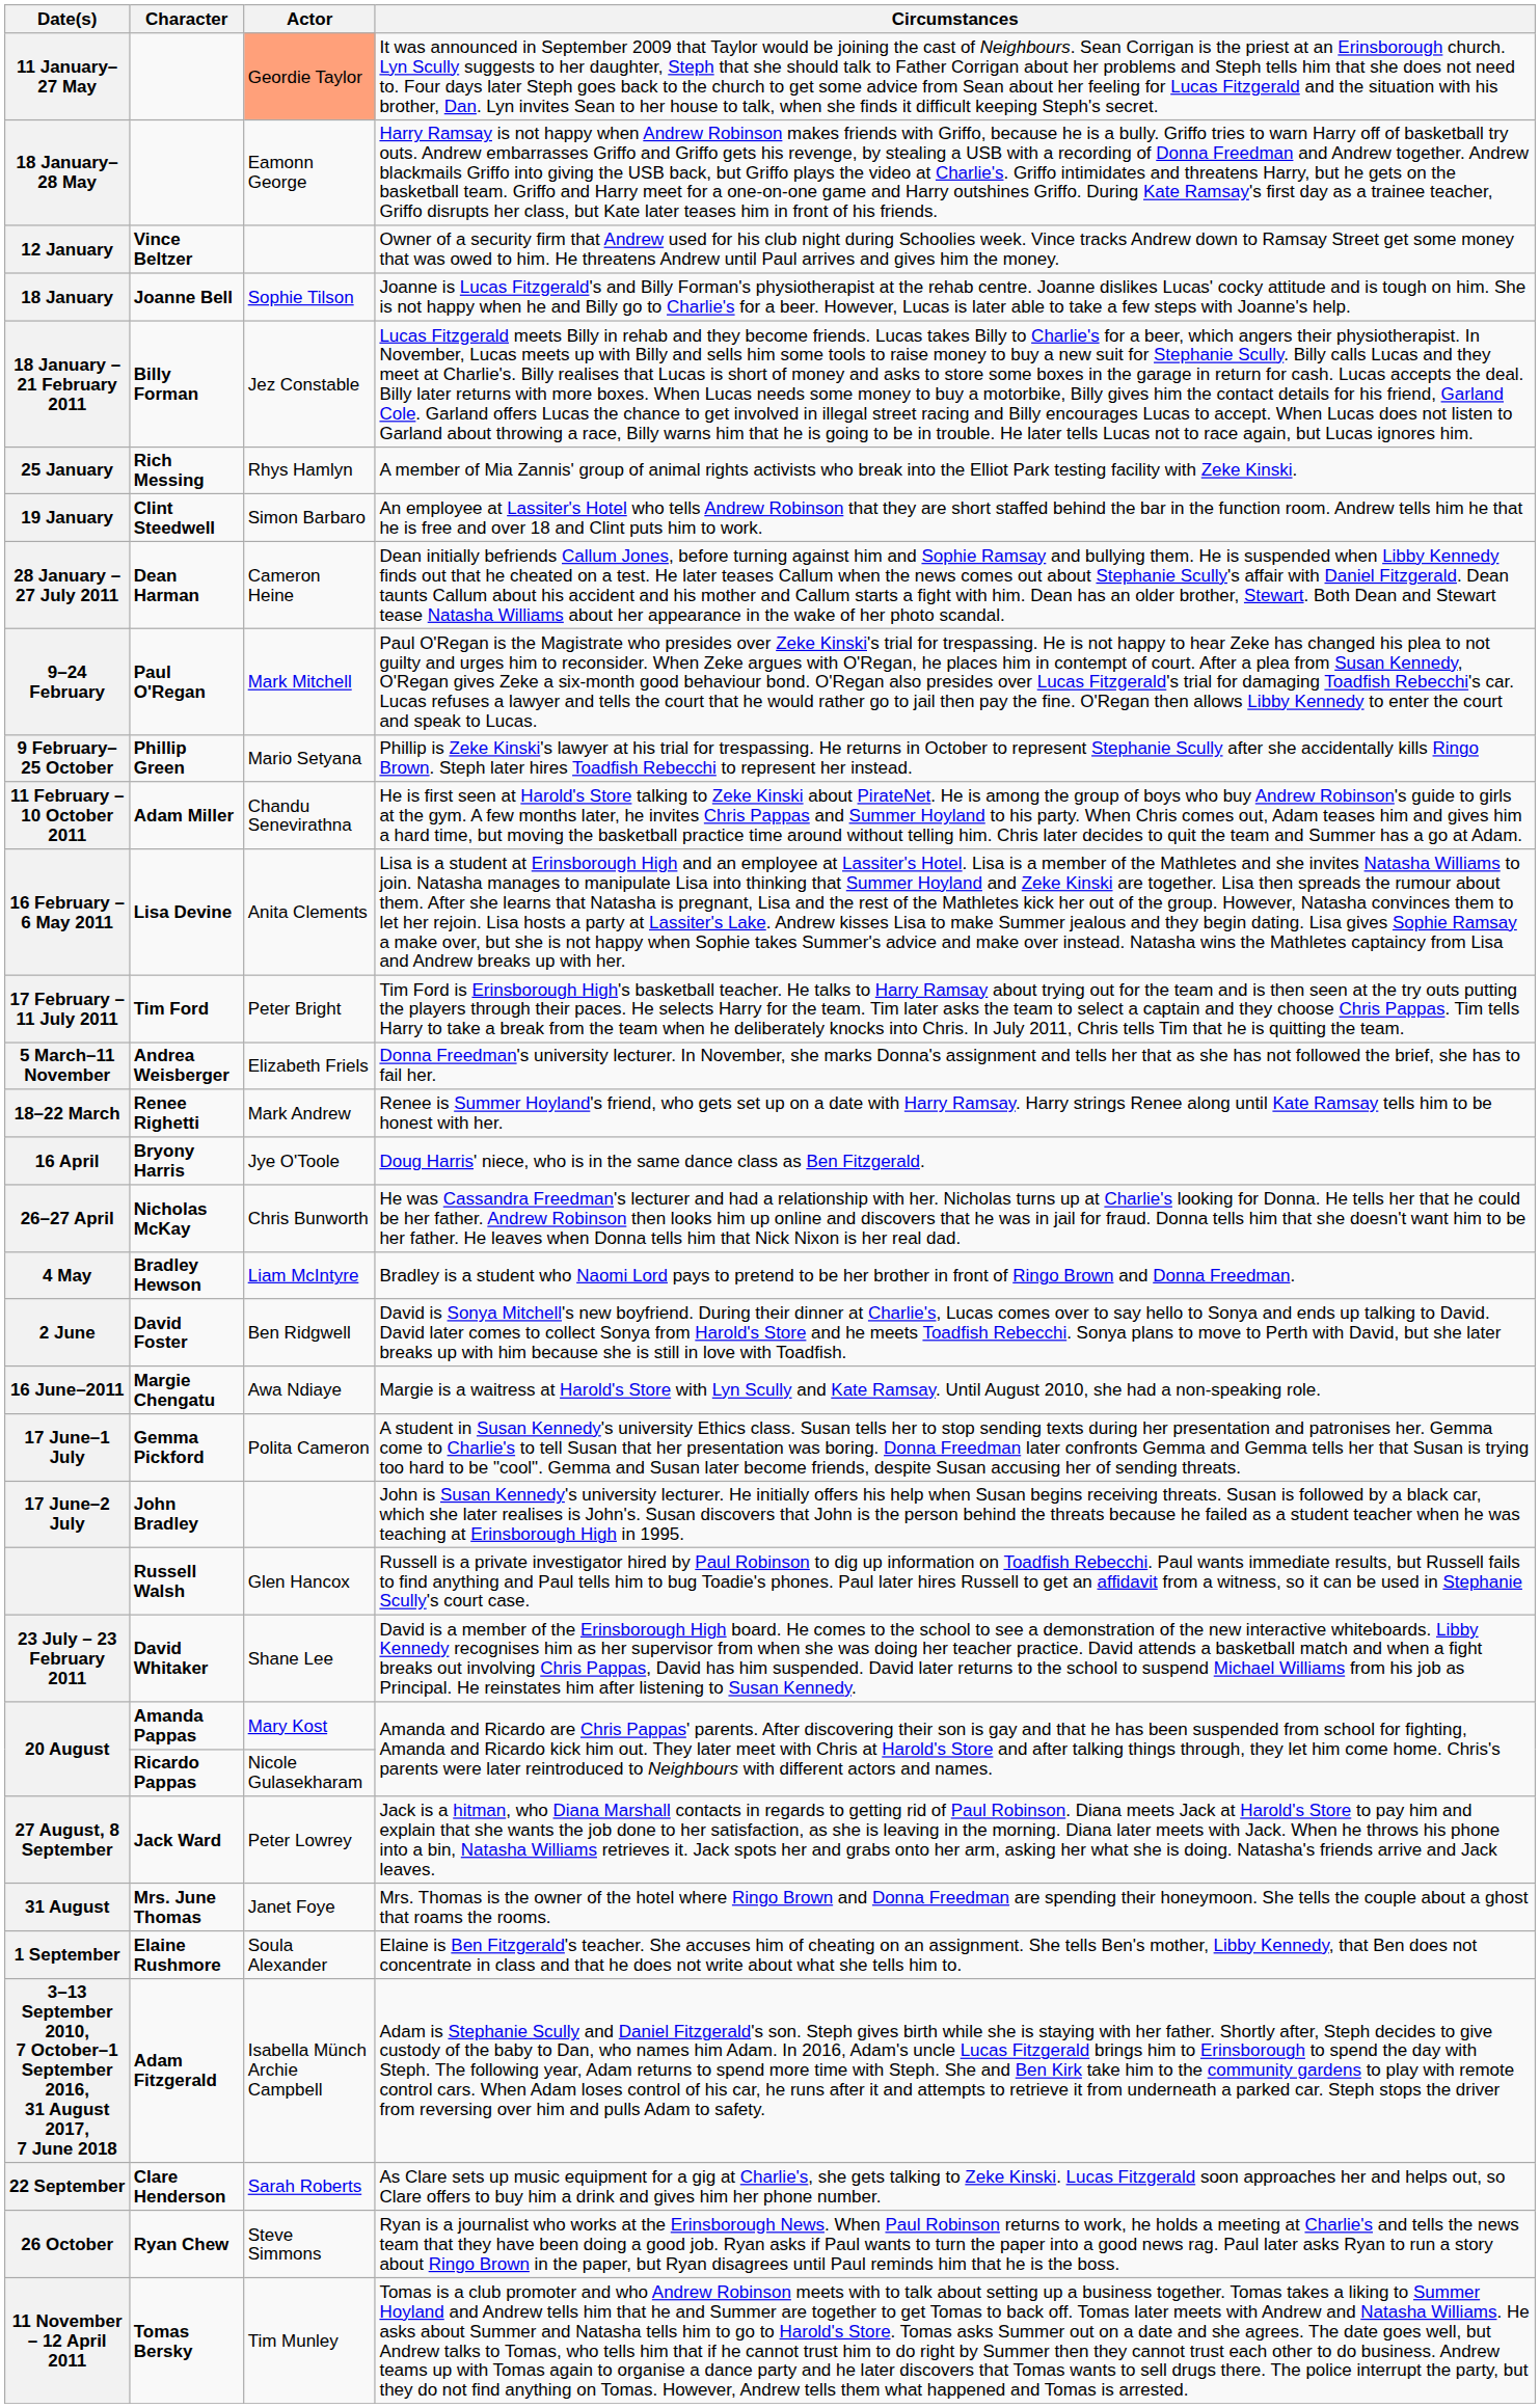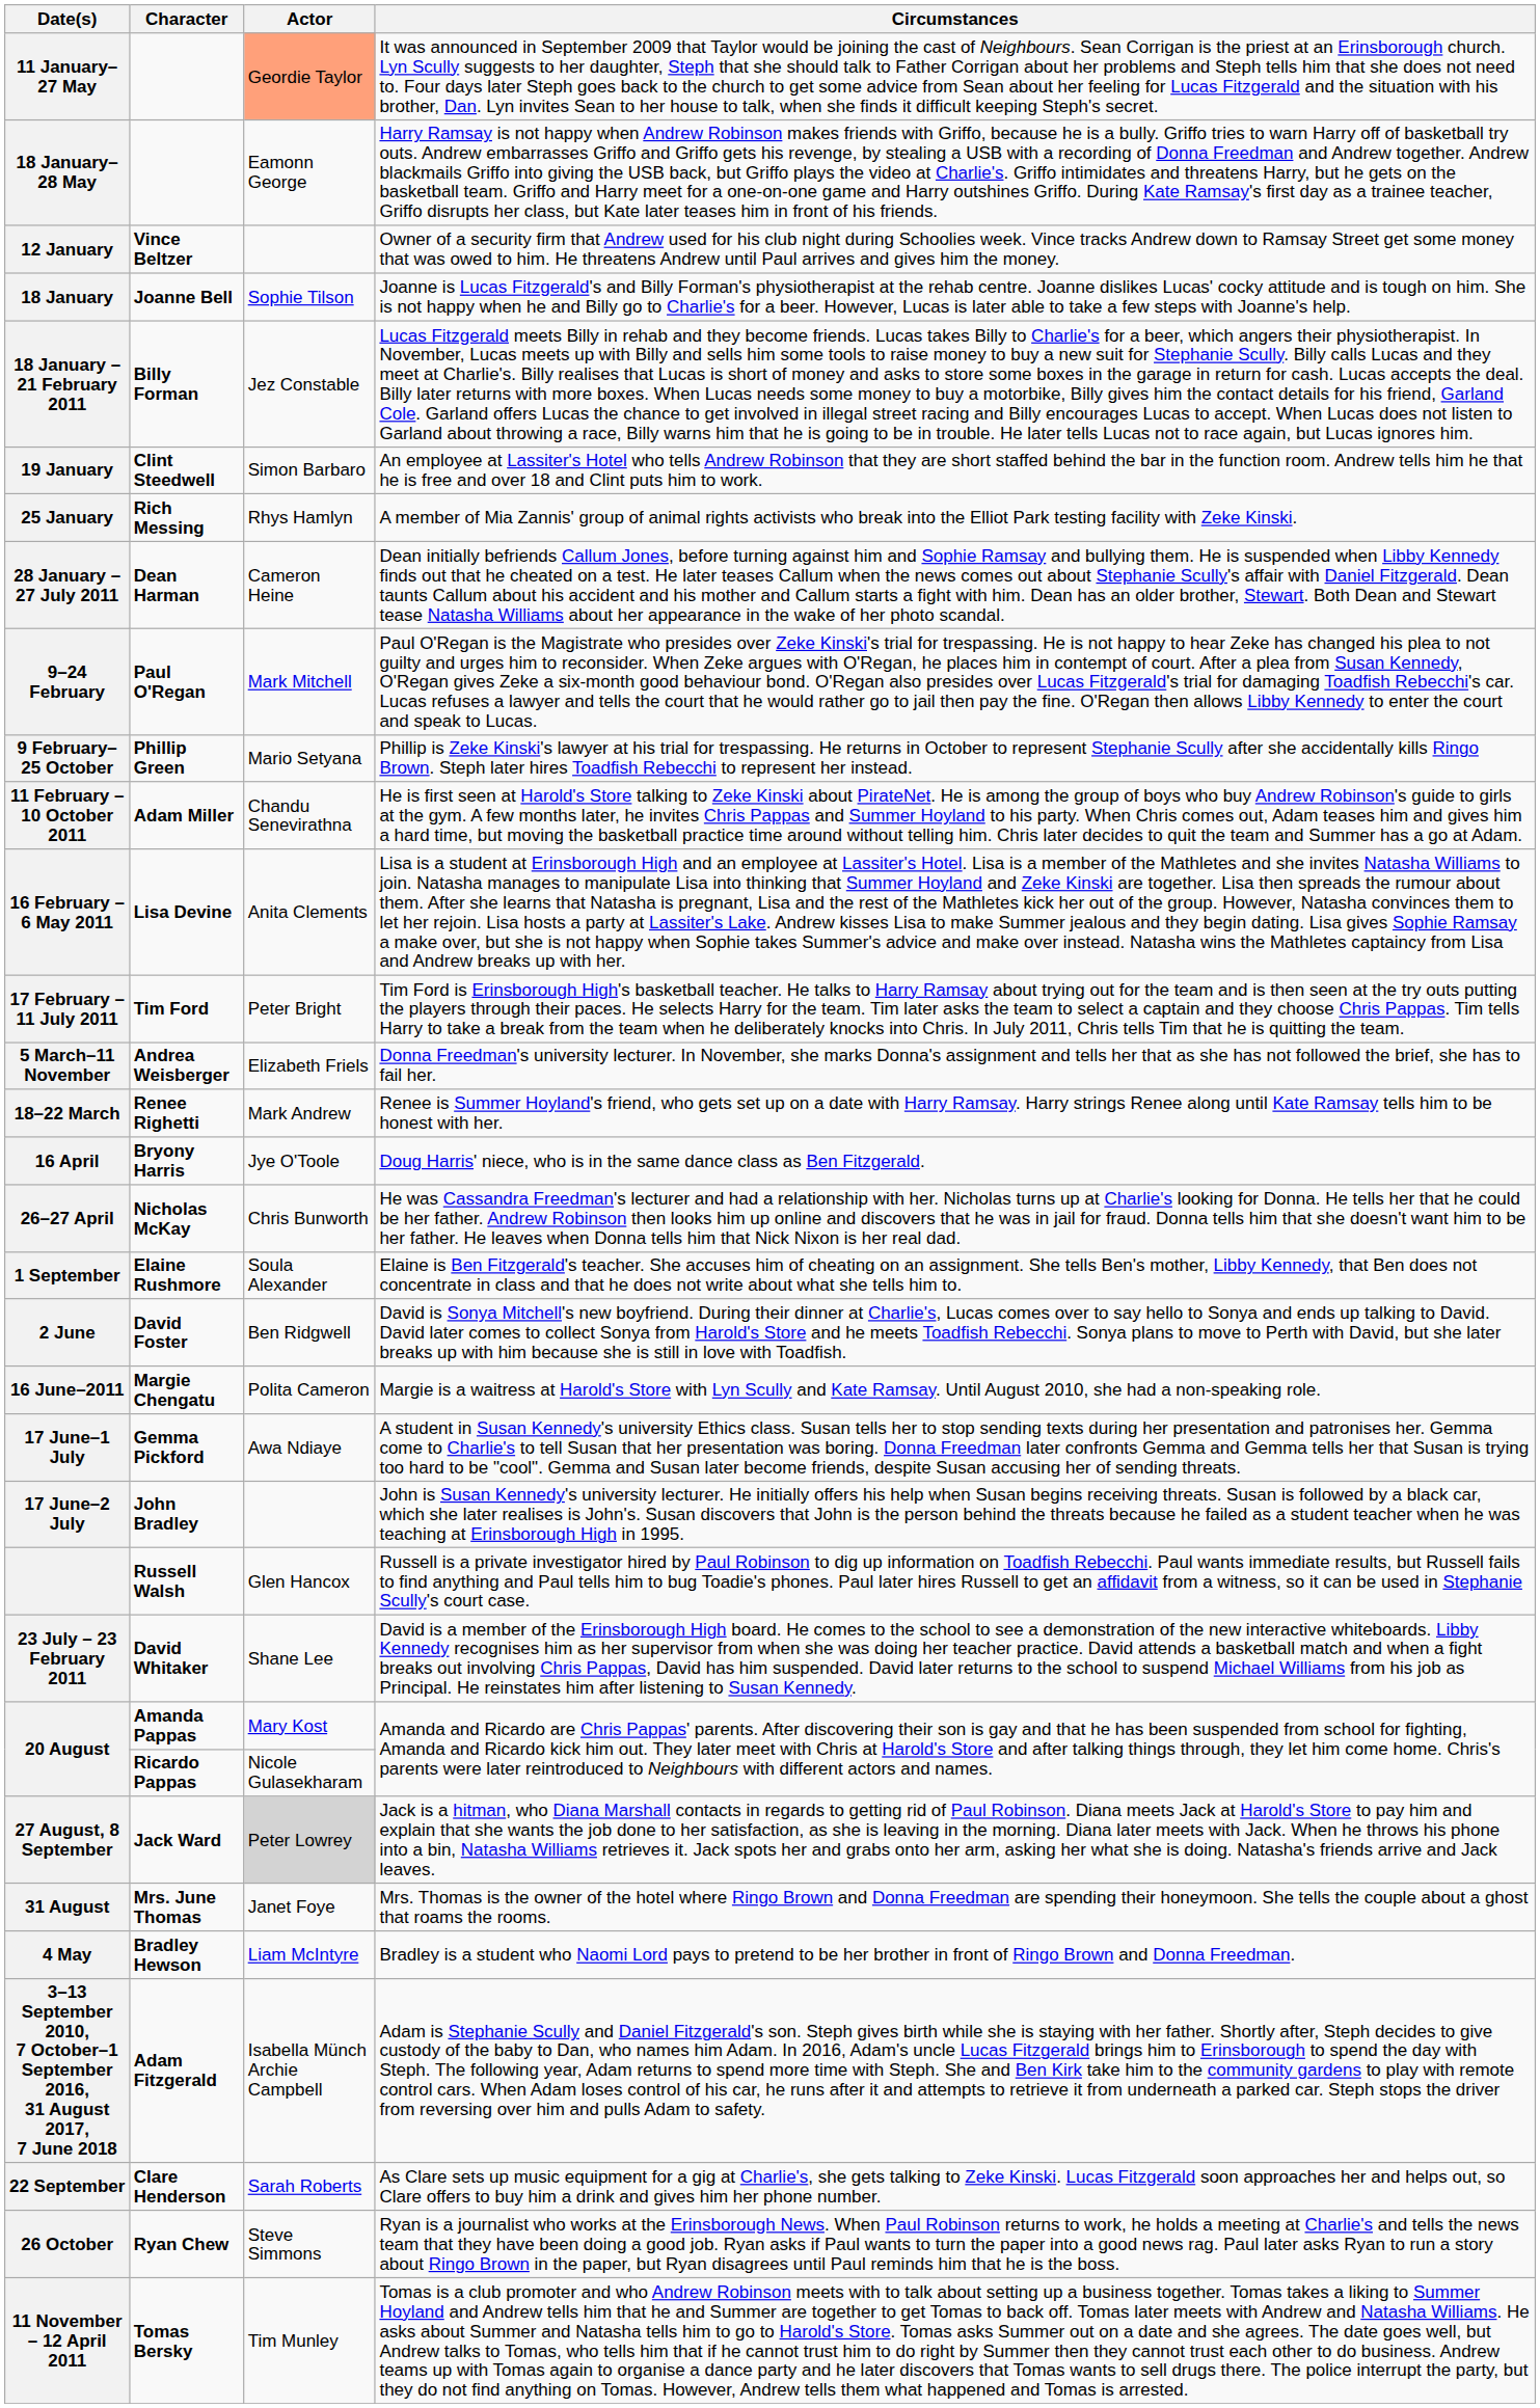rows swapped: 19 January <-> 25 January
rows swapped: 4 May <-> 1 September
16 June–2011 | Actor: Awa Ndiaye -> Polita Cameron
17 June–1 July | Actor: Polita Cameron -> Awa Ndiaye
27 August, 8 September | Actor: no background -> lightgrey background
